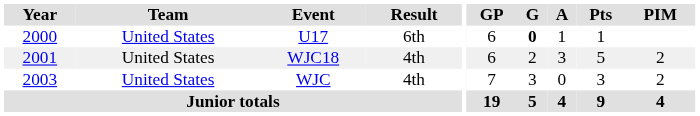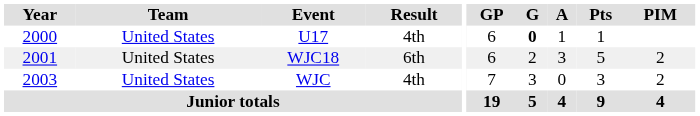U17 | Result: 6th -> 4th
WJC18 | Result: 4th -> 6th
